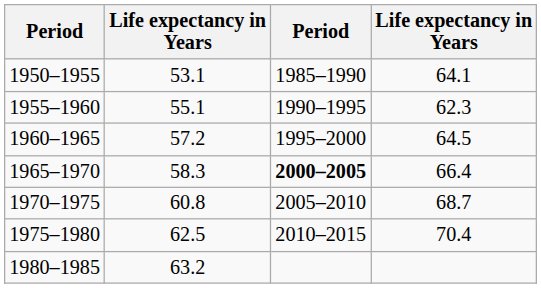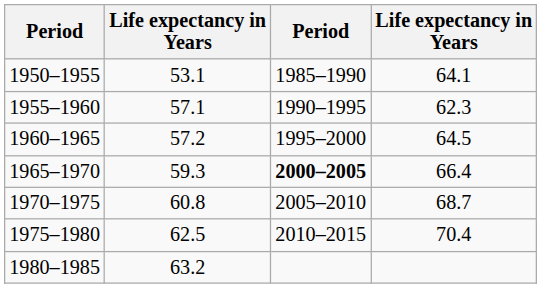1955–1960 | column 2: 55.1 -> 57.1
1965–1970 | column 2: 58.3 -> 59.3
